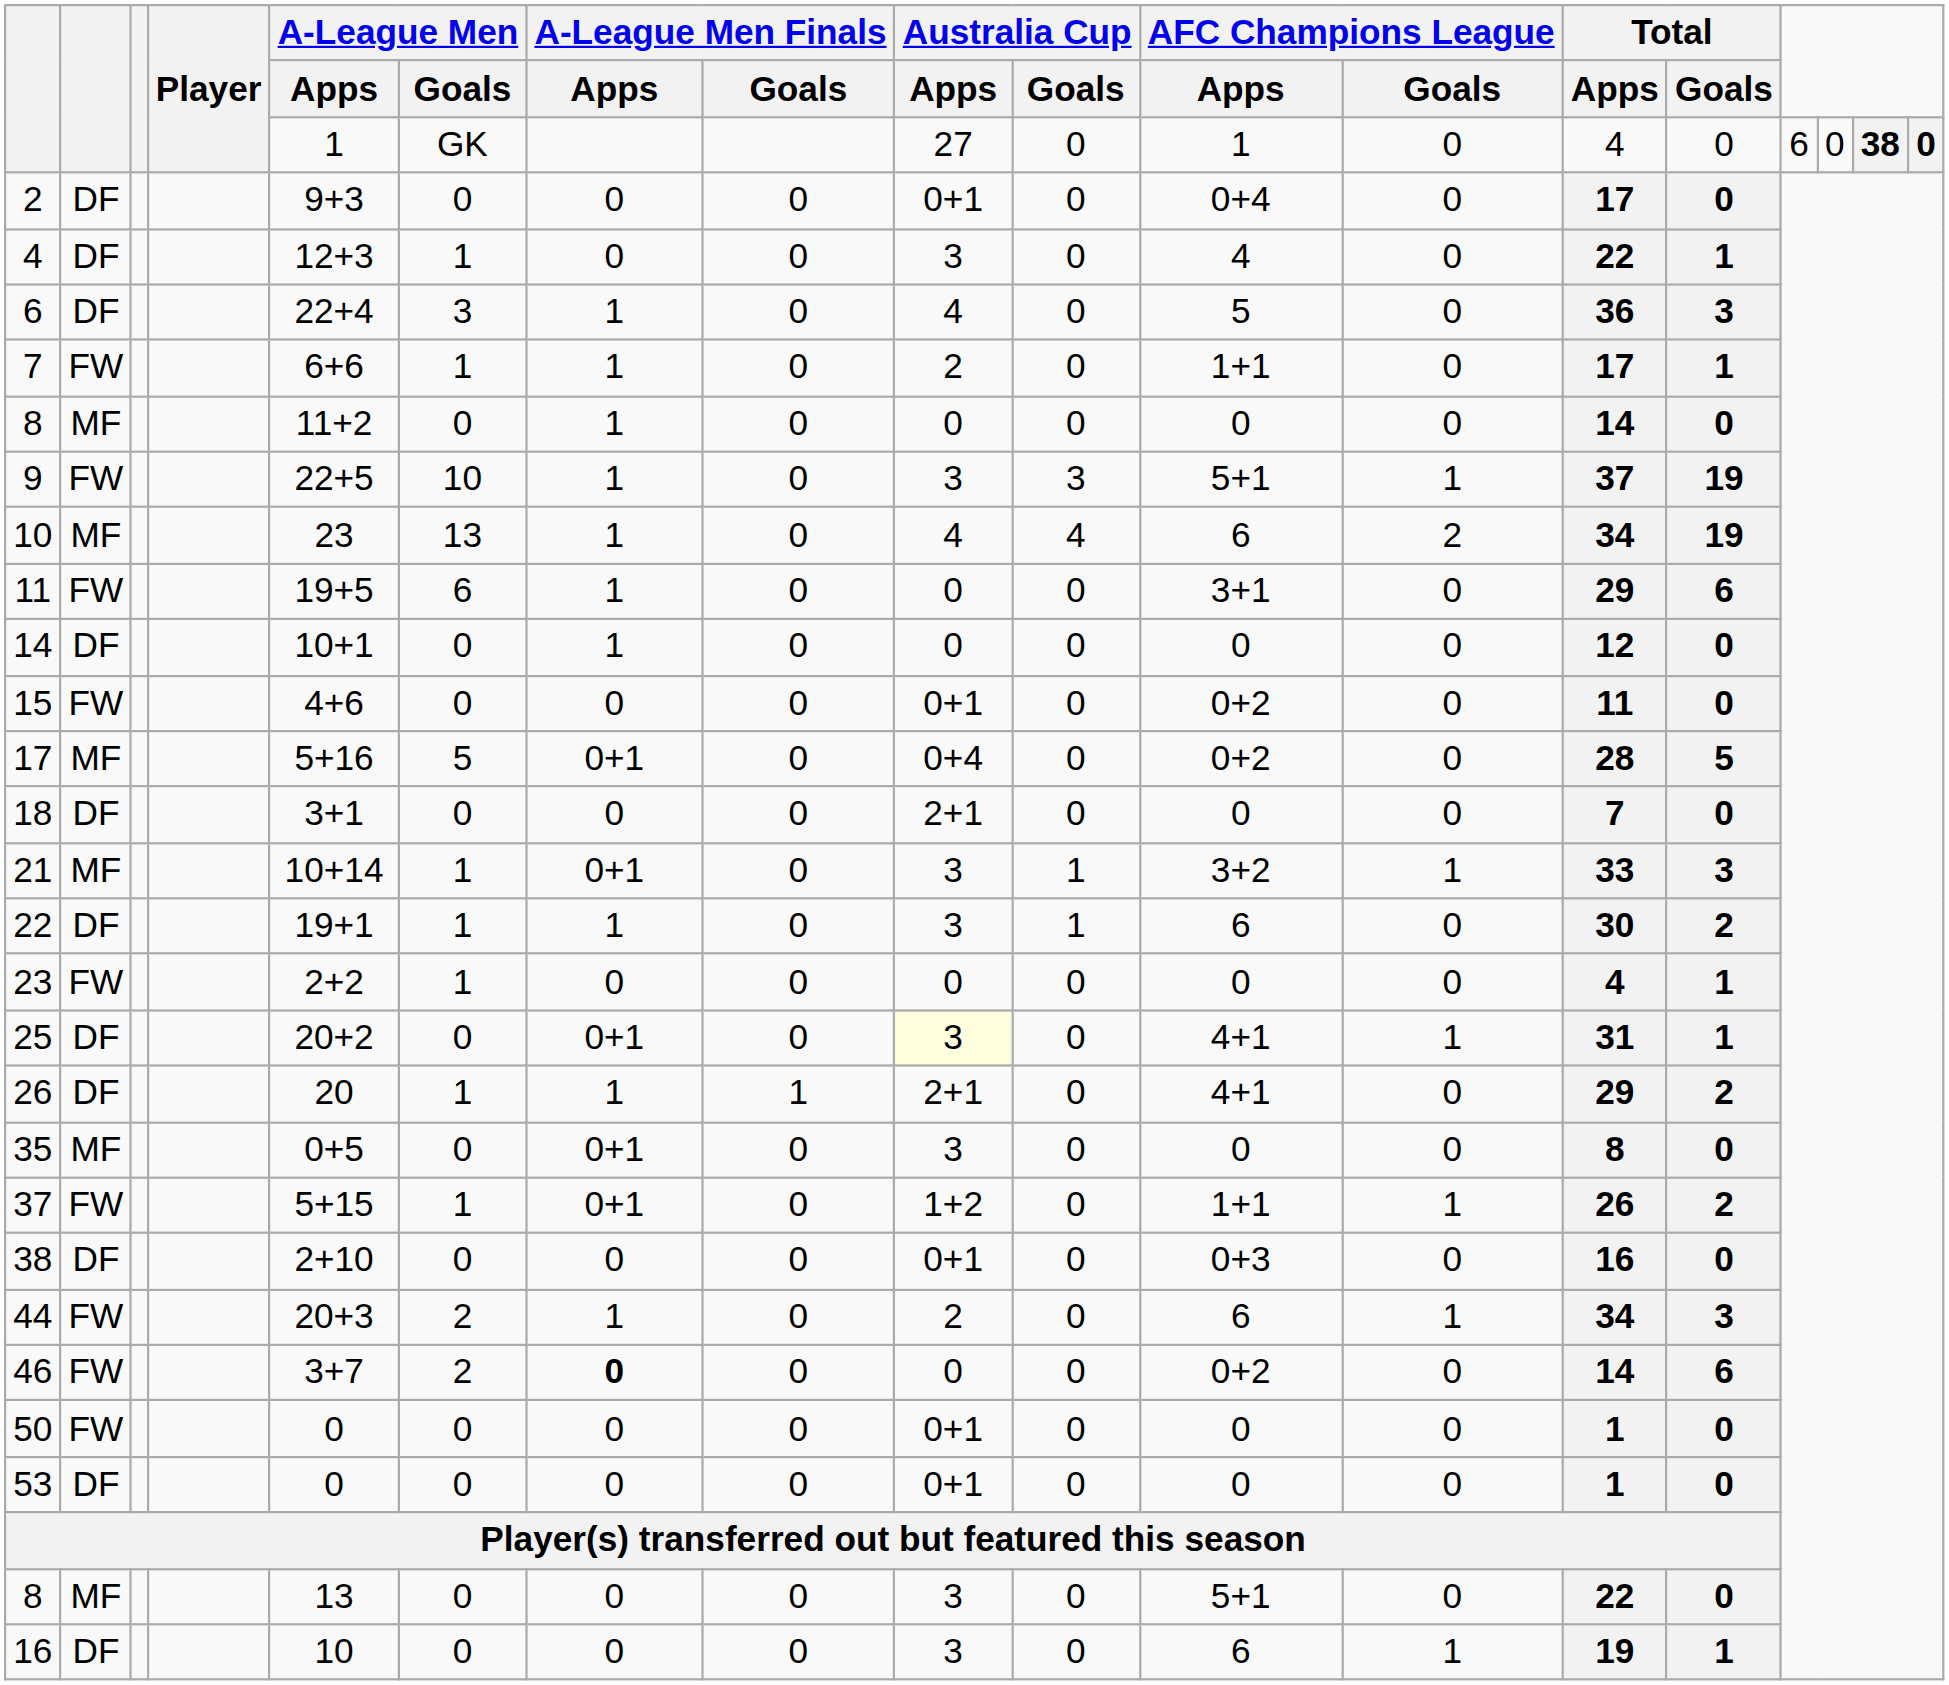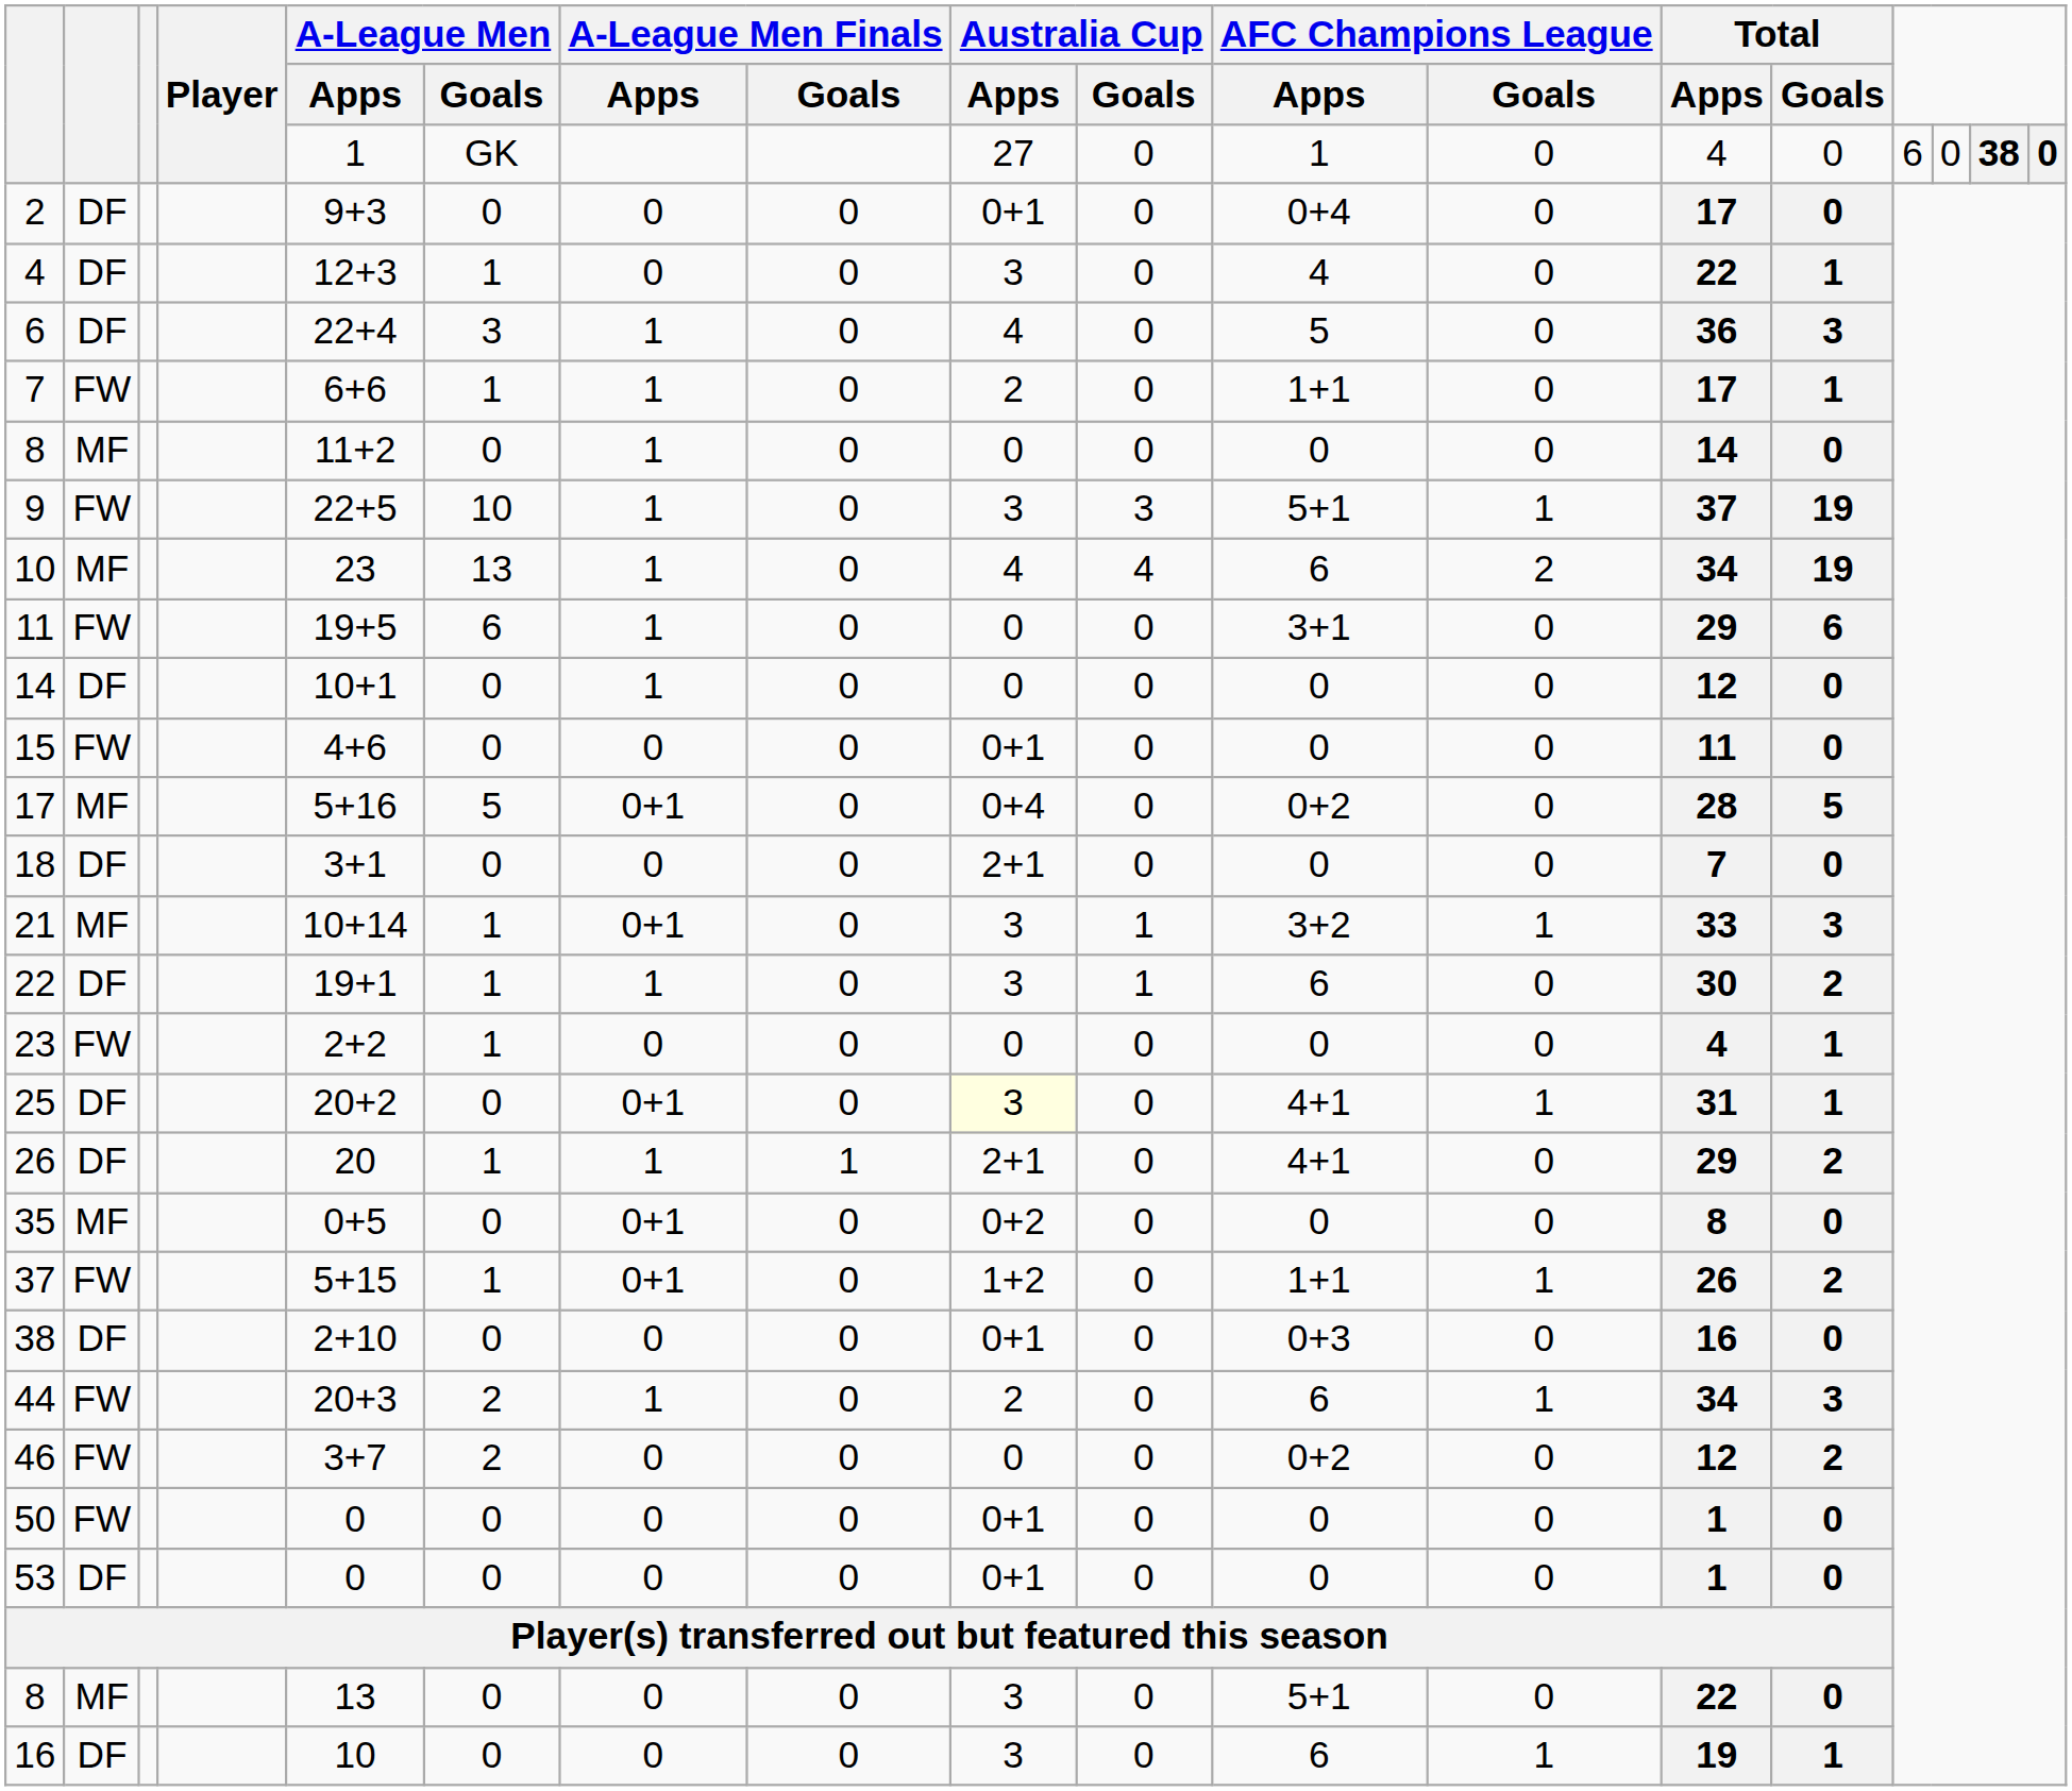15 | AFC Champions League / Apps: 0+2 -> 0
35 | Australia Cup / Apps: 3 -> 0+2
46 | A-League Men Finals / Apps: bold -> normal
46 | Total / Apps: 14 -> 12
46 | Total / Goals: 6 -> 2
